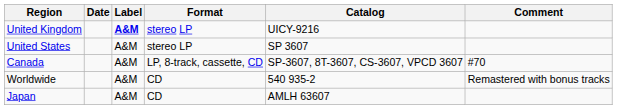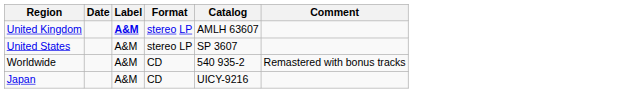United Kingdom | Catalog: UICY-9216 -> AMLH 63607
- row: Canada | A&M | LP, 8-track, cassette, CD | SP-3607, 8T-3607, CS-3607, VPCD 3607 | #70
Japan | Catalog: AMLH 63607 -> UICY-9216
